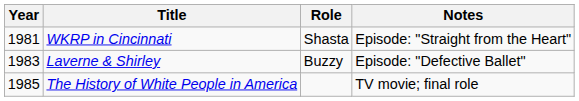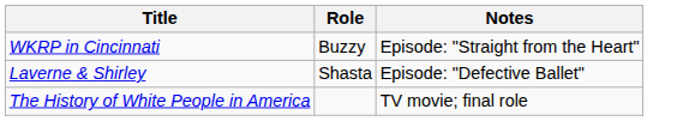- column: Year | 1981 | 1983 | 1985
WKRP in Cincinnati | Role: Shasta -> Buzzy
Laverne & Shirley | Role: Buzzy -> Shasta
